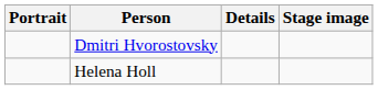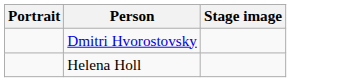- column: Details
